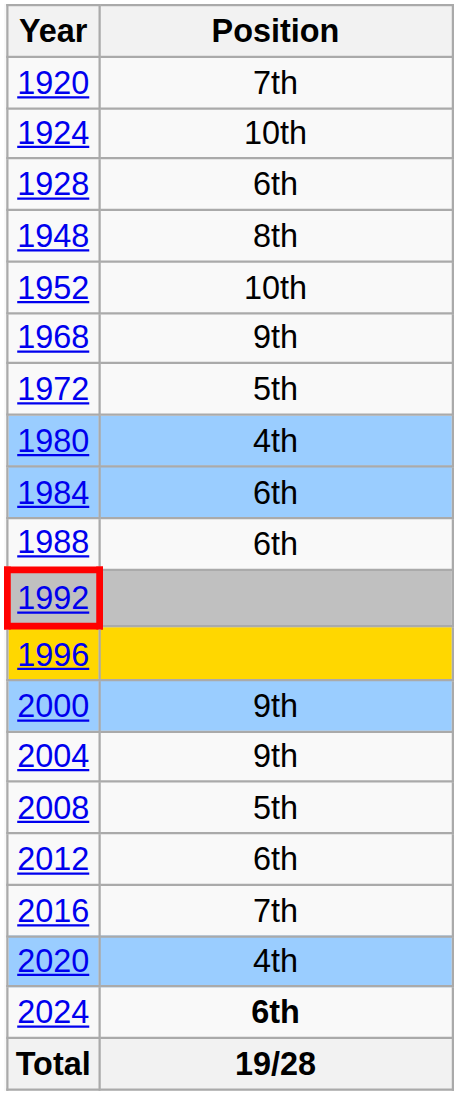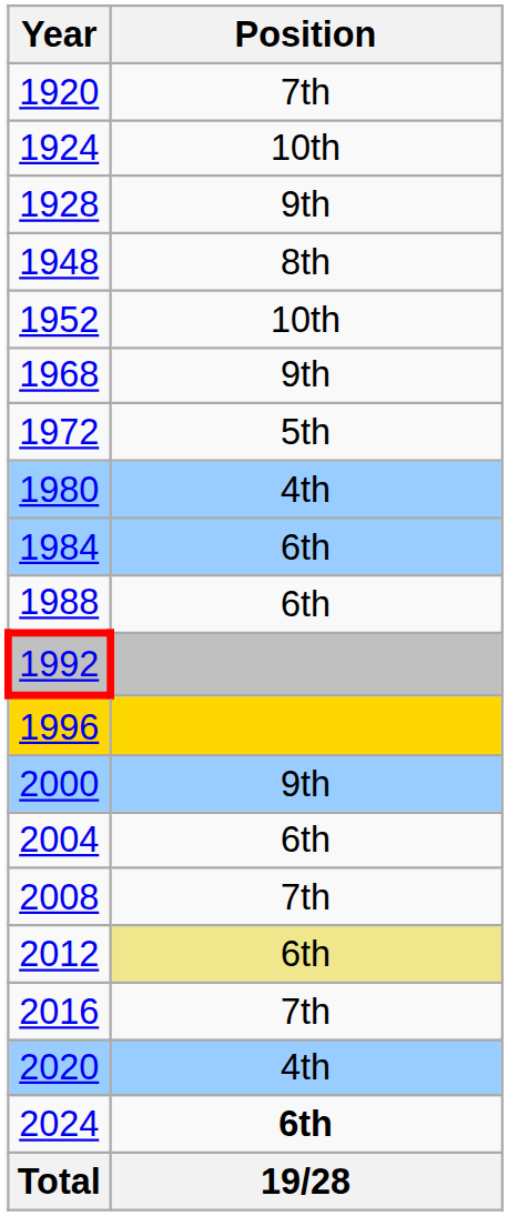1928 | Position: 6th -> 9th
2004 | Position: 9th -> 6th
2008 | Position: 5th -> 7th
2012 | Position: no background -> khaki background
